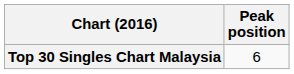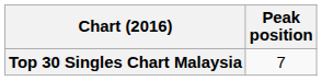Top 30 Singles Chart Malaysia | Peak position: 6 -> 7
